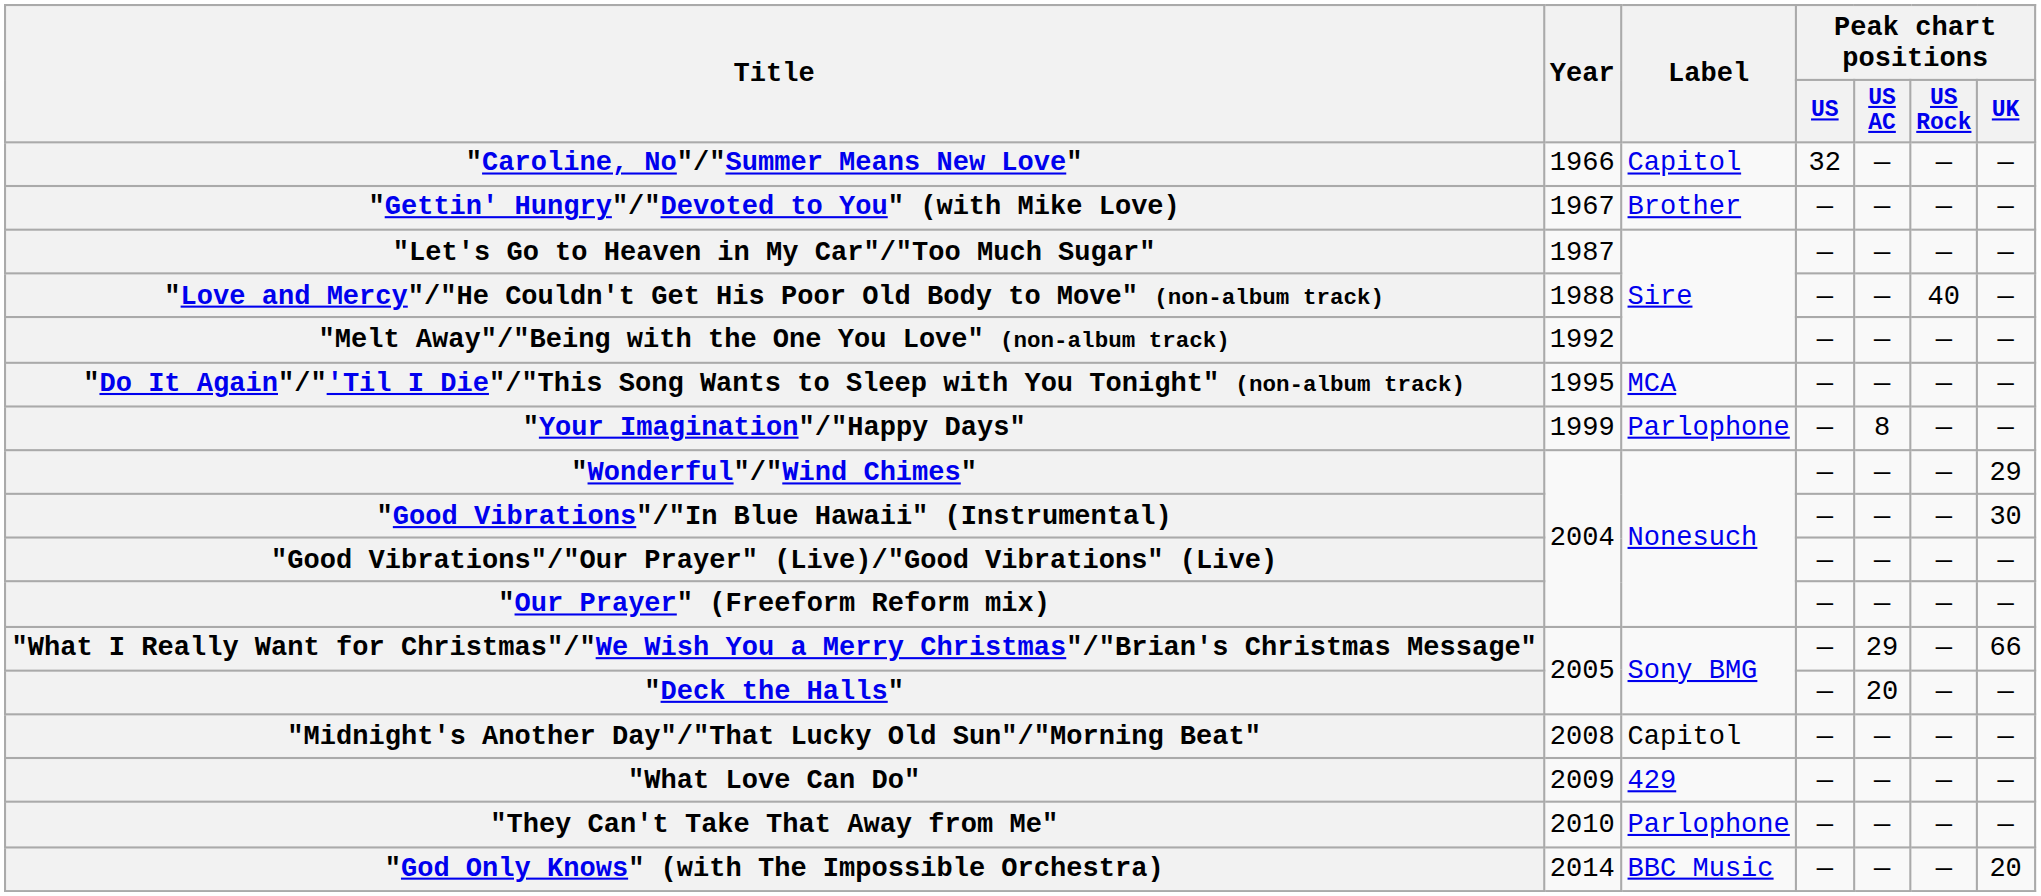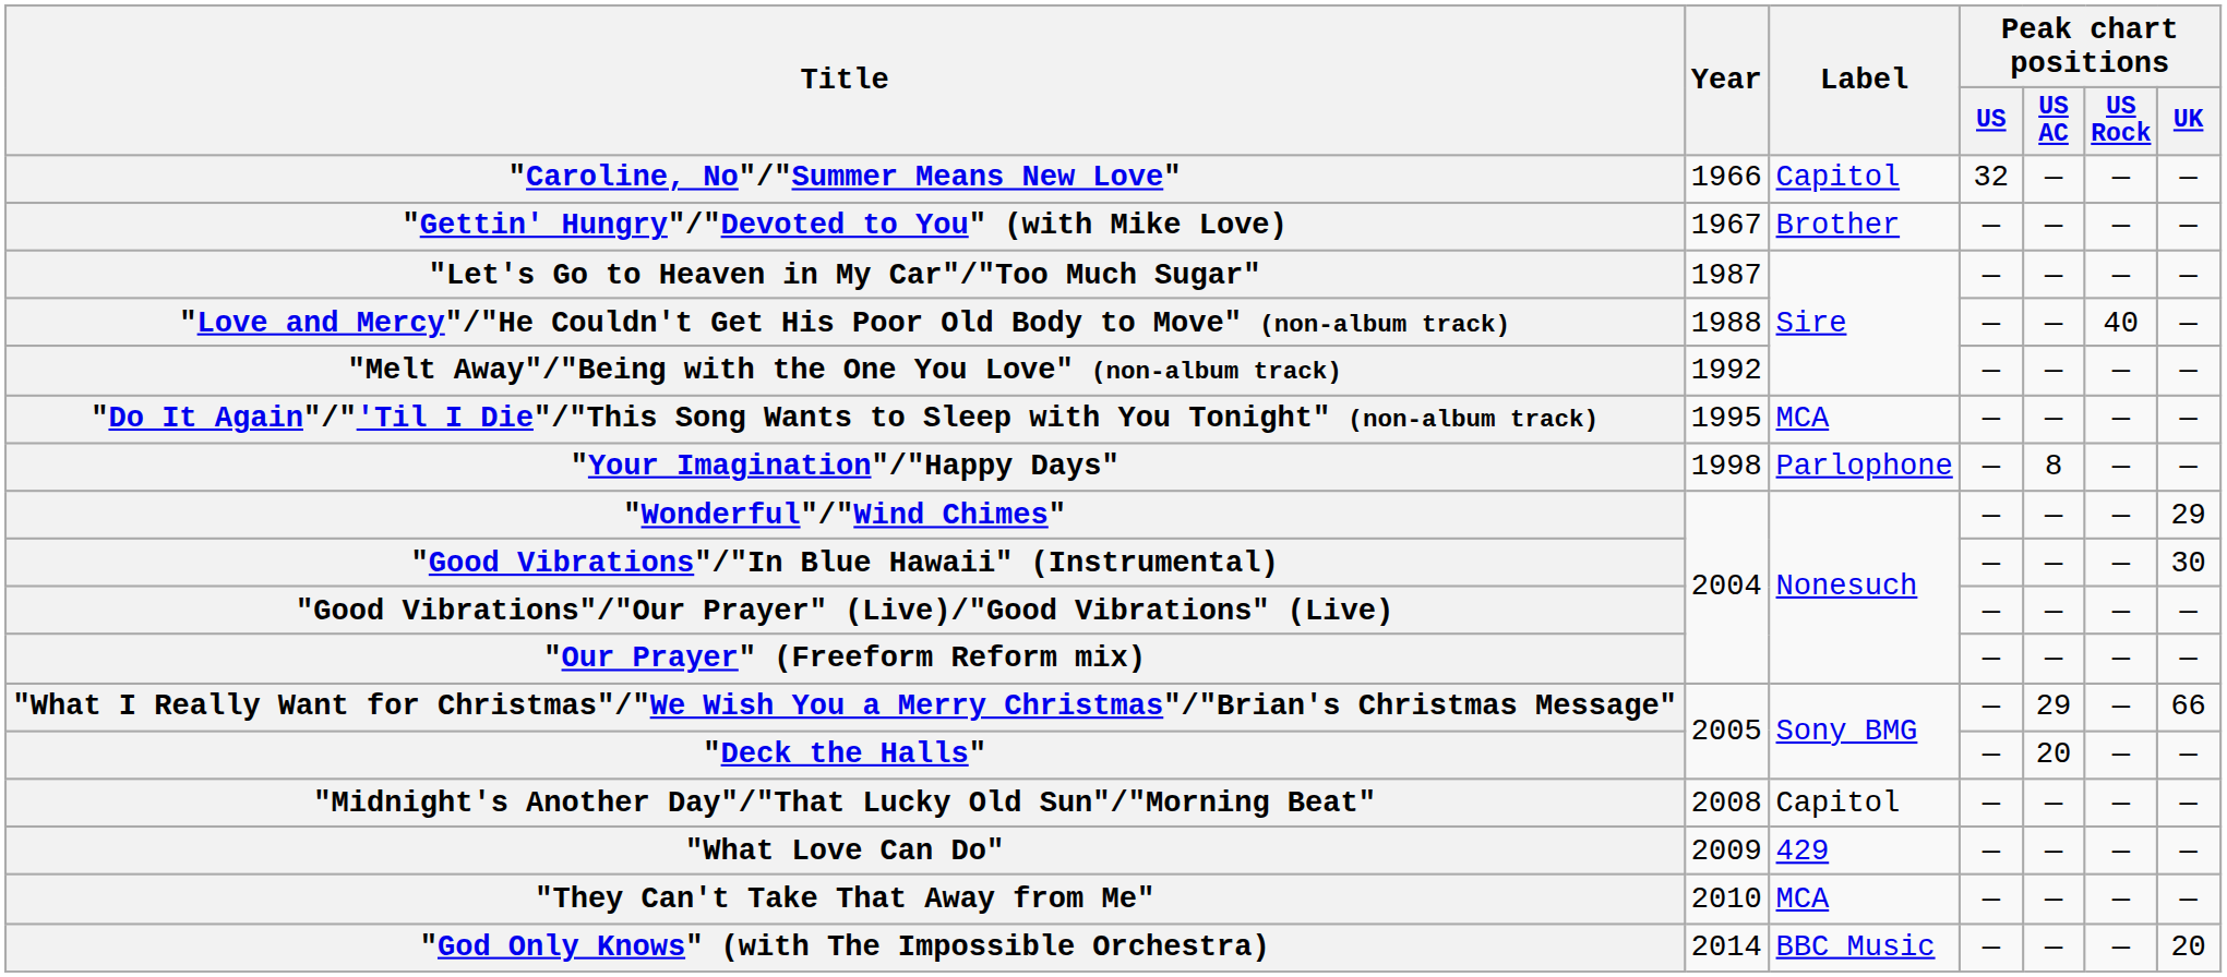"Your Imagination"/"Happy Days" | Year: 1999 -> 1998
"They Can't Take That Away from Me" | Label: Parlophone -> MCA
